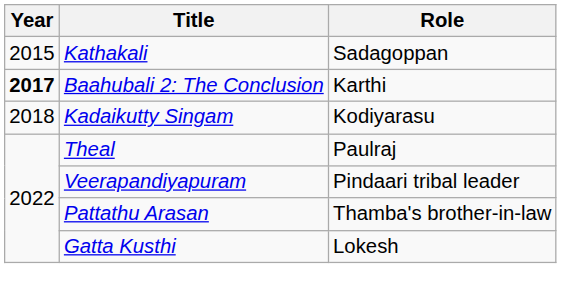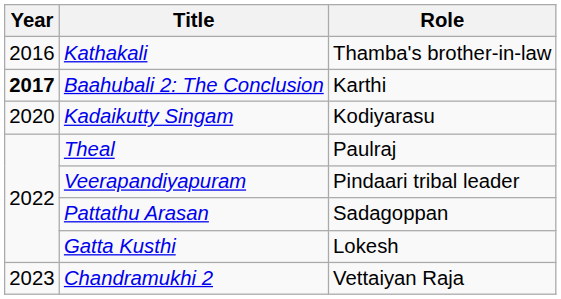Kathakali | Year: 2015 -> 2016
Kathakali | Role: Sadagoppan -> Thamba's brother-in-law
Kadaikutty Singam | Year: 2018 -> 2020
Pattathu Arasan | Role: Thamba's brother-in-law -> Sadagoppan
+ row: 2023 | Chandramukhi 2 | Vettaiyan Raja
